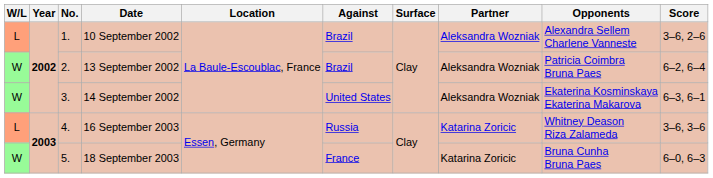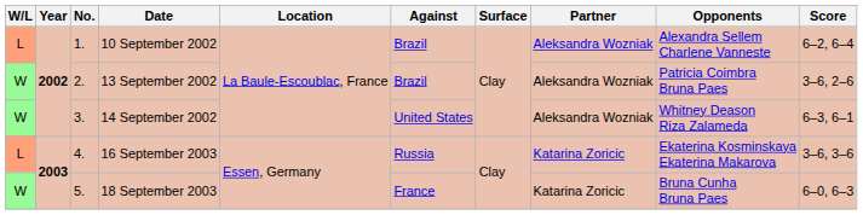10 September 2002 | Score: 3–6, 2–6 -> 6–2, 6–4
13 September 2002 | Score: 6–2, 6–4 -> 3–6, 2–6
14 September 2002 | Opponents: Ekaterina Kosminskaya Ekaterina Makarova -> Whitney Deason Riza Zalameda
16 September 2003 | Opponents: Whitney Deason Riza Zalameda -> Ekaterina Kosminskaya Ekaterina Makarova
